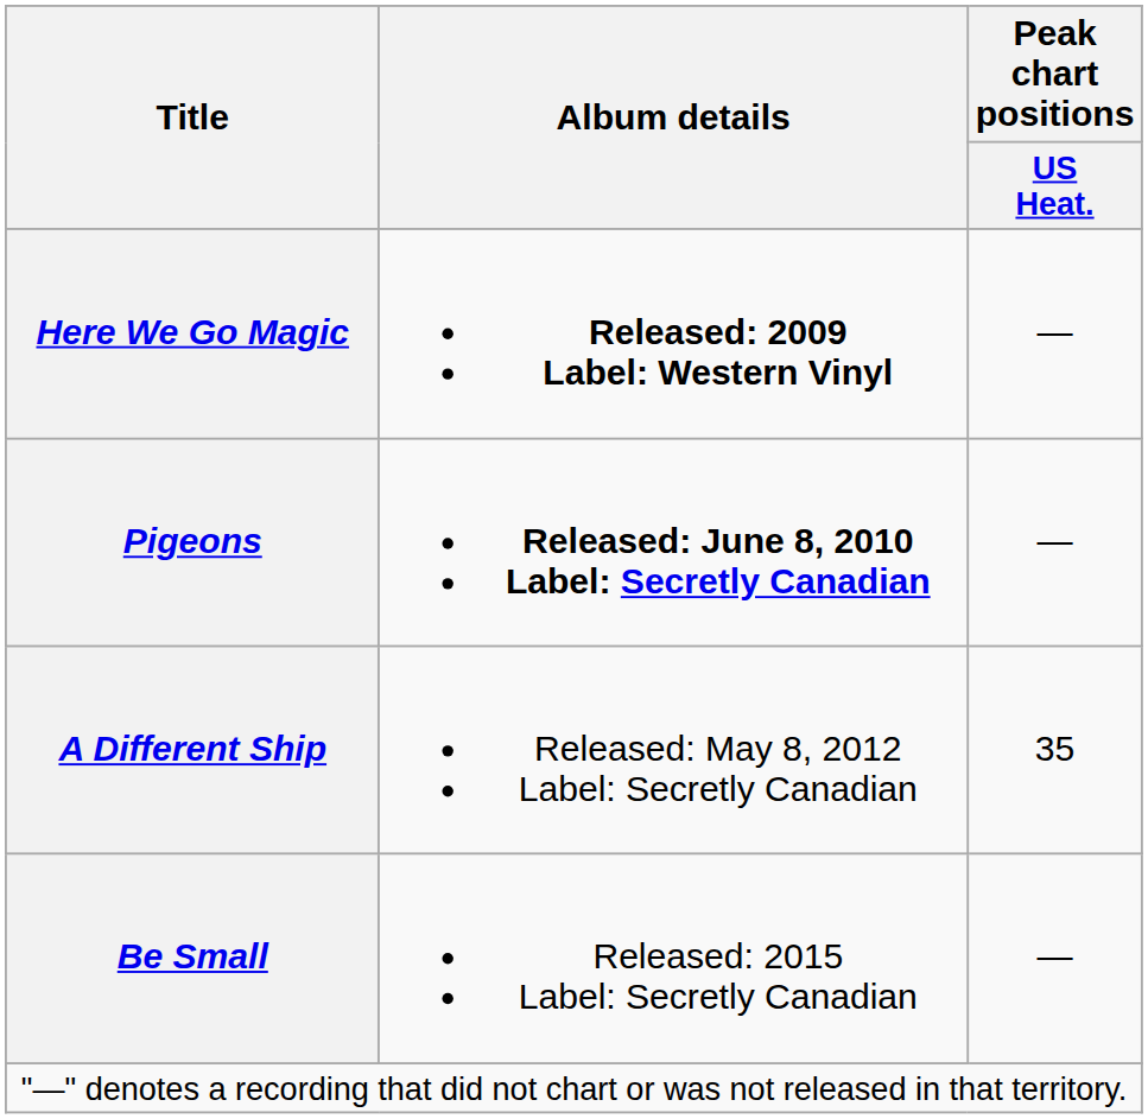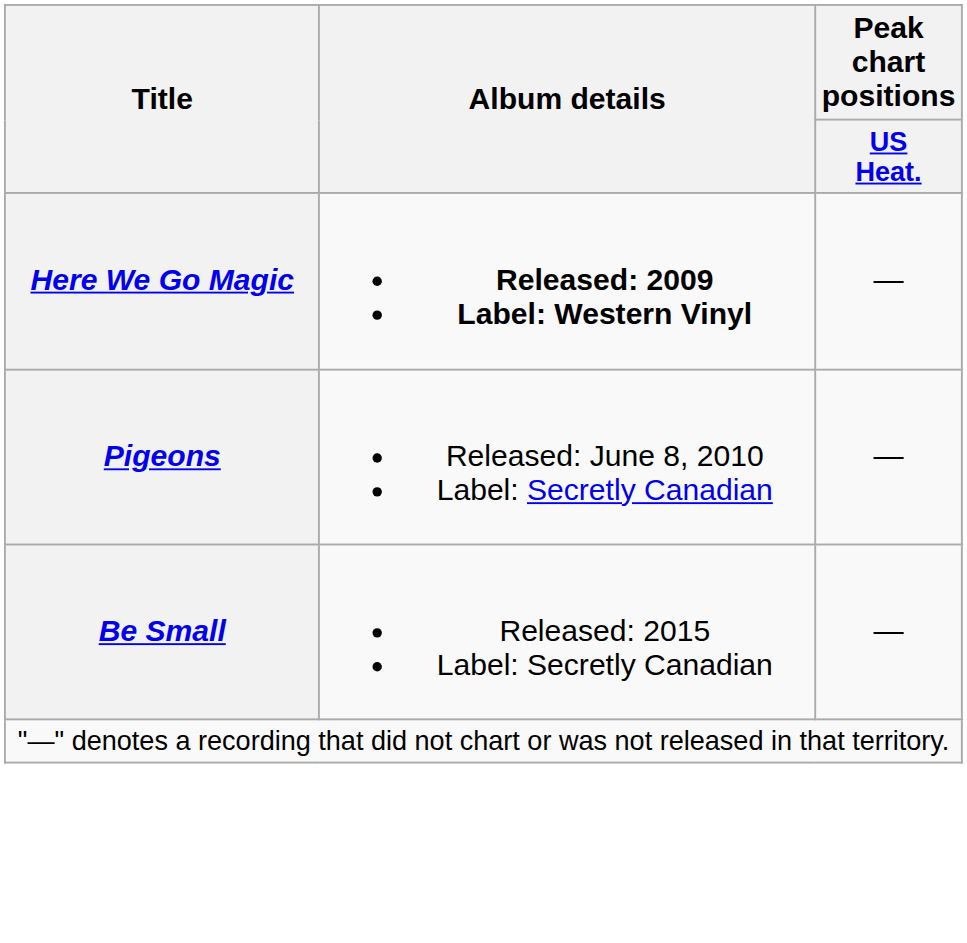Pigeons | Album details: bold -> normal
- row: A Different Ship | Released: May 8, 2012 Label: Secretly Canadian | 35
